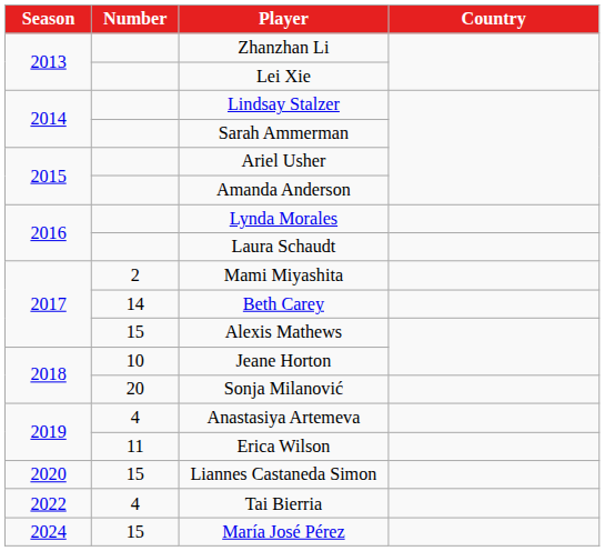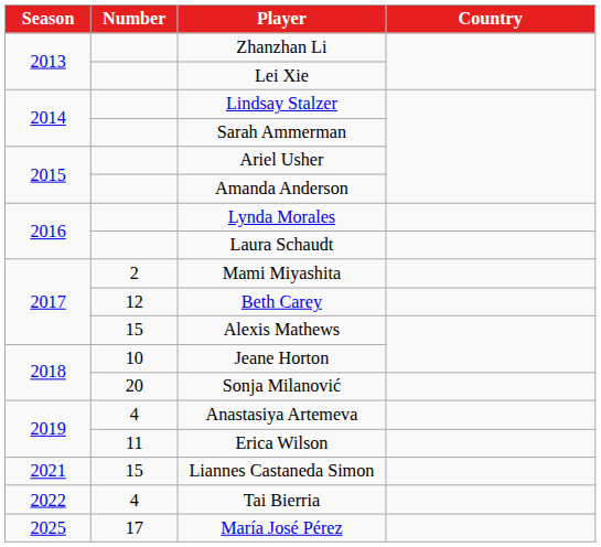Beth Carey | Number: 14 -> 12
Liannes Castaneda Simon | Season: 2020 -> 2021
María José Pérez | Season: 2024 -> 2025
María José Pérez | Number: 15 -> 17
